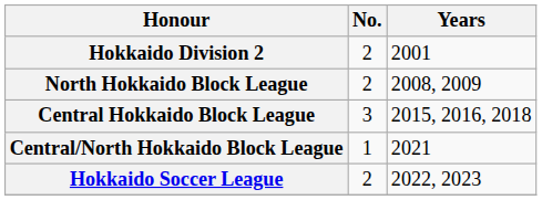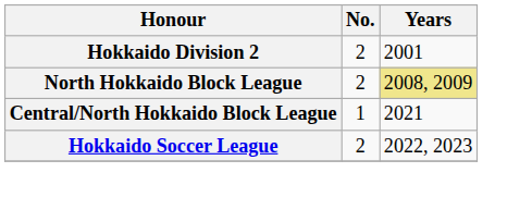North Hokkaido Block League | Years: no background -> khaki background
- row: Central Hokkaido Block League | 3 | 2015, 2016, 2018
